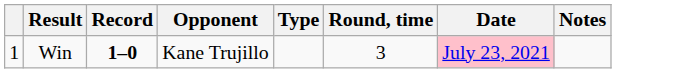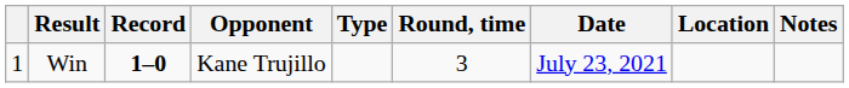+ column: Location
Win | Date: pink background -> no background
